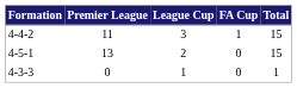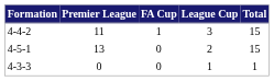columns swapped: FA Cup <-> League Cup
